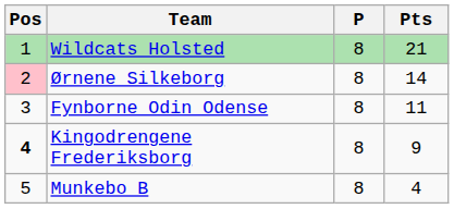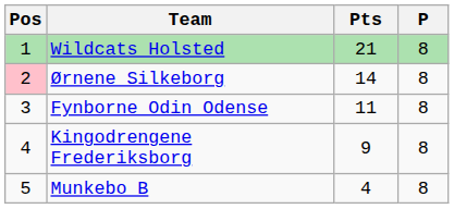columns swapped: P <-> Pts
Kingodrengene Frederiksborg | Pos: bold -> normal
